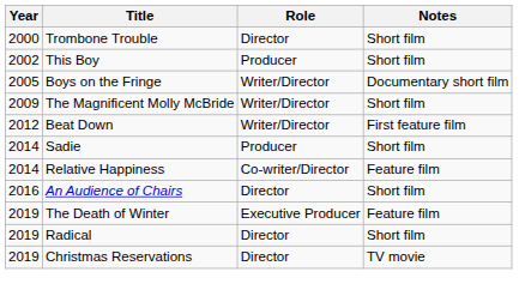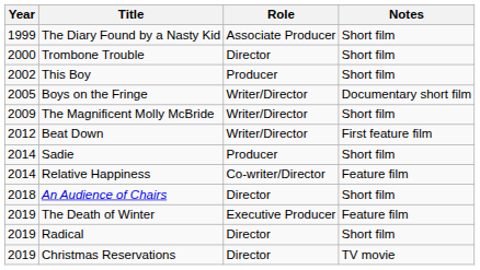+ row: 1999 | The Diary Found by a Nasty Kid | Associate Producer | Short film
An Audience of Chairs | Year: 2016 -> 2018
